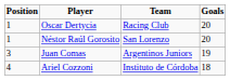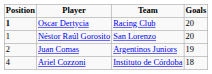Oscar Dertycia | Position: normal -> bold
Juan Comas | Position: 3 -> 2
